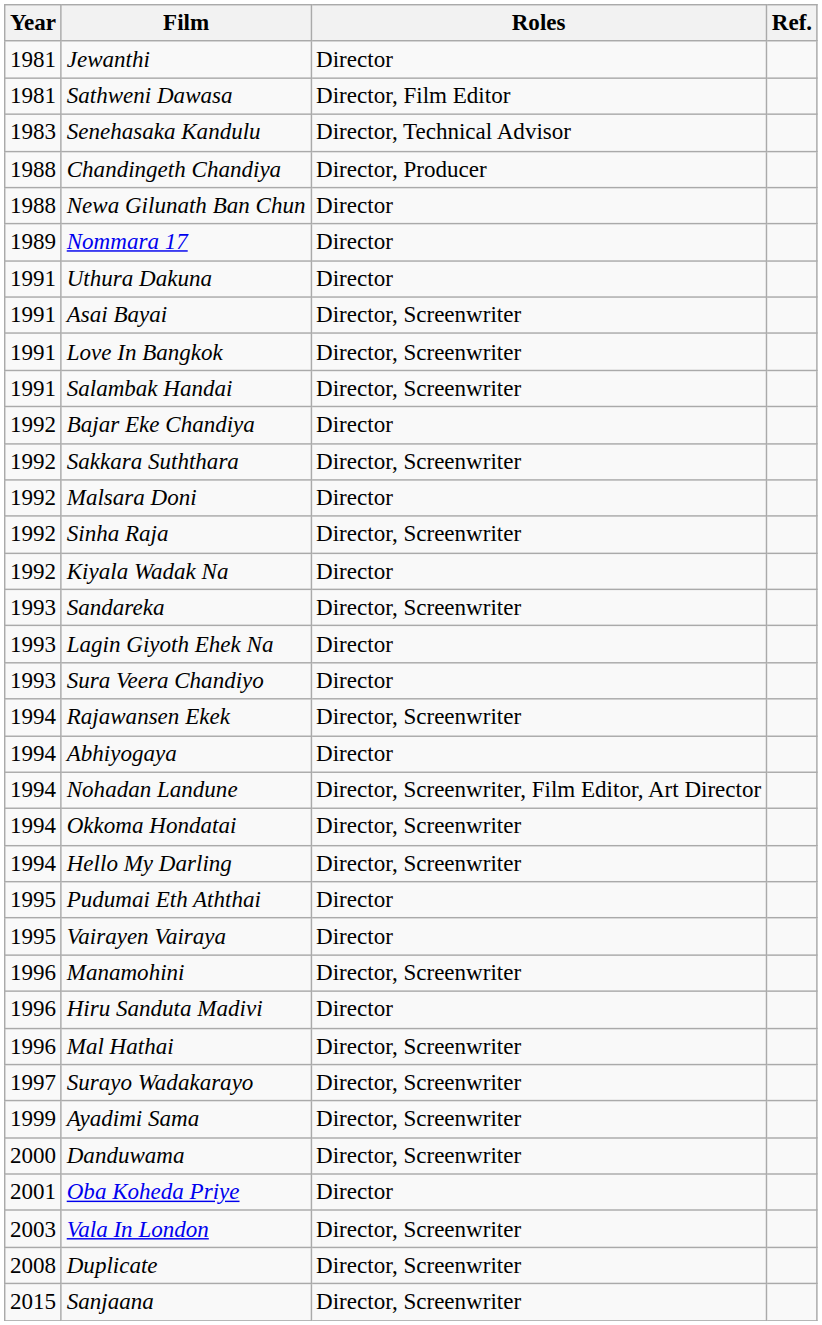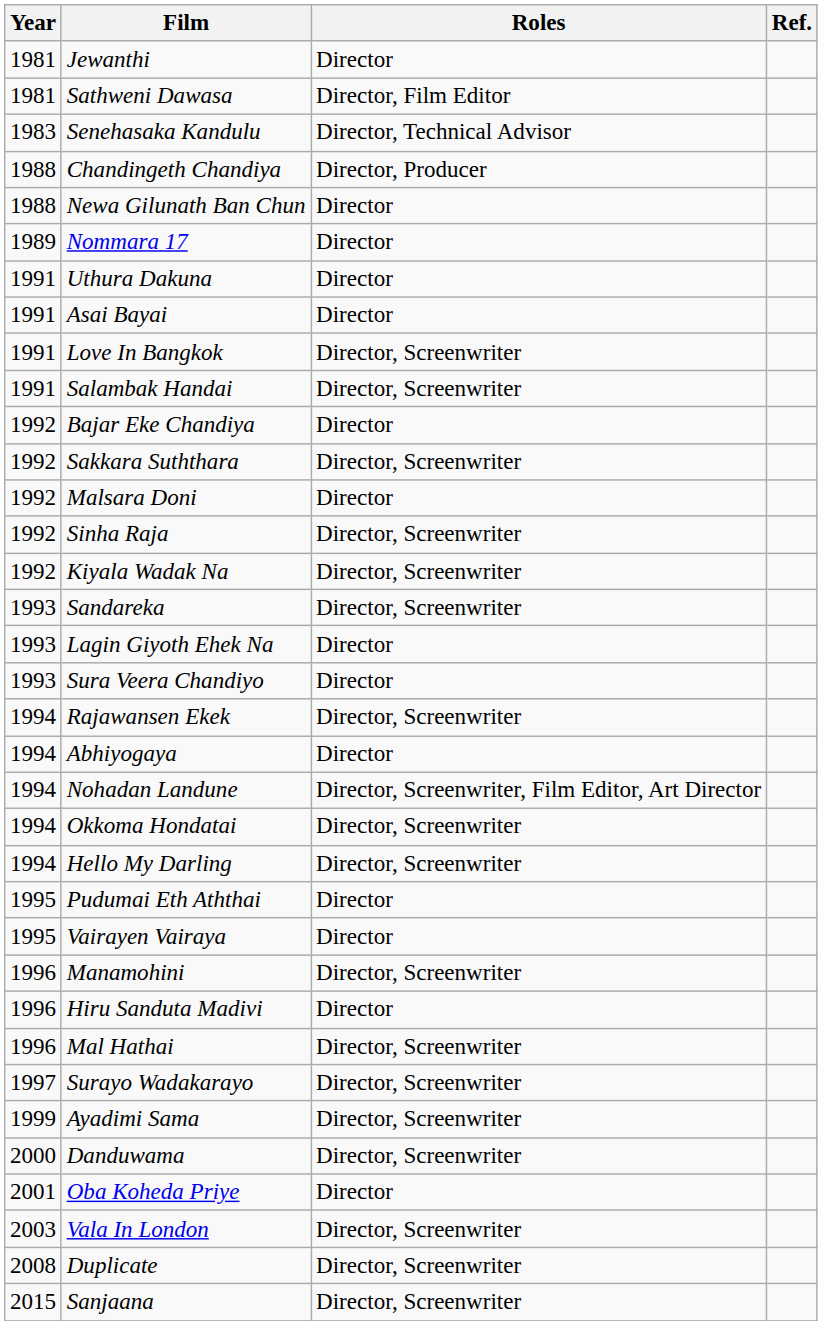Asai Bayai | Roles: Director, Screenwriter -> Director
Kiyala Wadak Na | Roles: Director -> Director, Screenwriter
